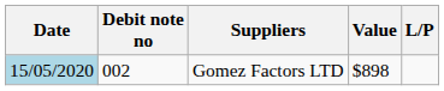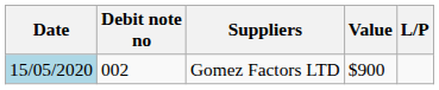Gomez Factors LTD | Value: $898 -> $900
